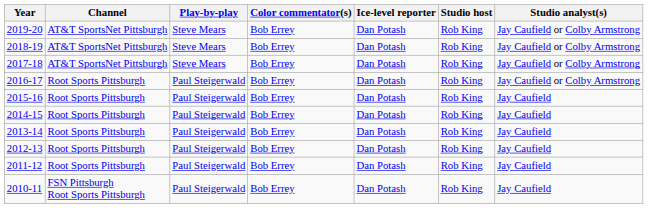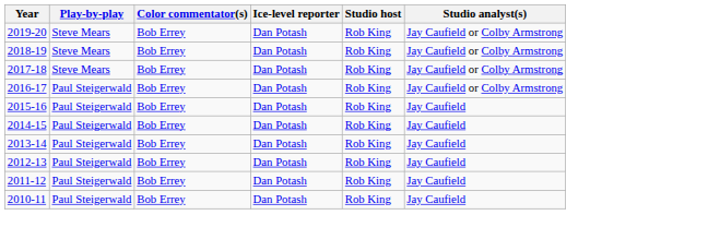- column: Channel | AT&T SportsNet Pittsburgh | AT&T SportsNet Pittsburgh | AT&T SportsNet Pittsburgh | Root Sports Pittsburgh | Root Sports Pittsburgh | Root Sports Pittsburgh | Root Sports Pittsburgh | Root Sports Pittsburgh | Root Sports Pittsburgh | FSN Pittsburgh Root Sports Pittsburgh
